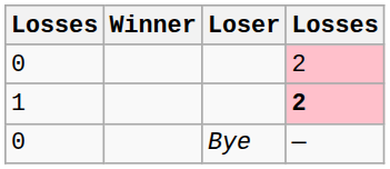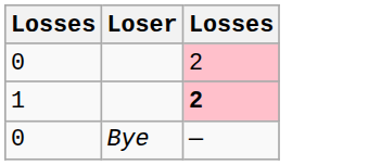- column: Winner
